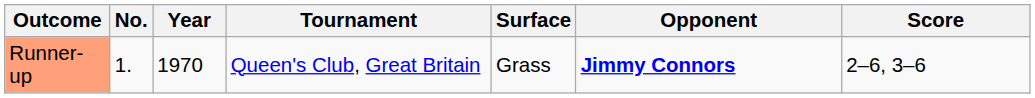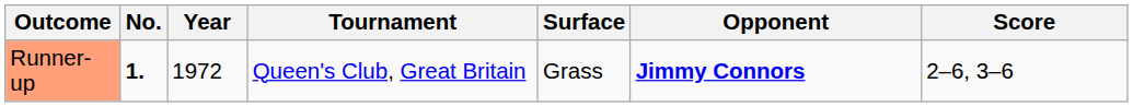Runner-up | No.: normal -> bold
Runner-up | Year: 1970 -> 1972
